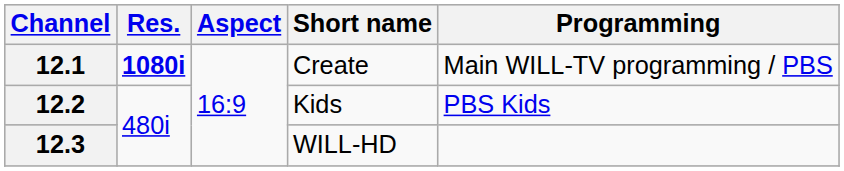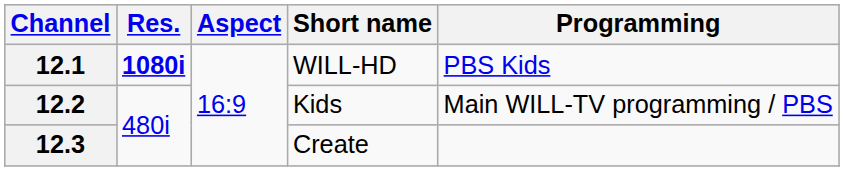12.1 | Short name: Create -> WILL-HD
12.1 | Programming: Main WILL-TV programming / PBS -> PBS Kids
12.2 | Programming: PBS Kids -> Main WILL-TV programming / PBS
12.3 | Short name: WILL-HD -> Create
